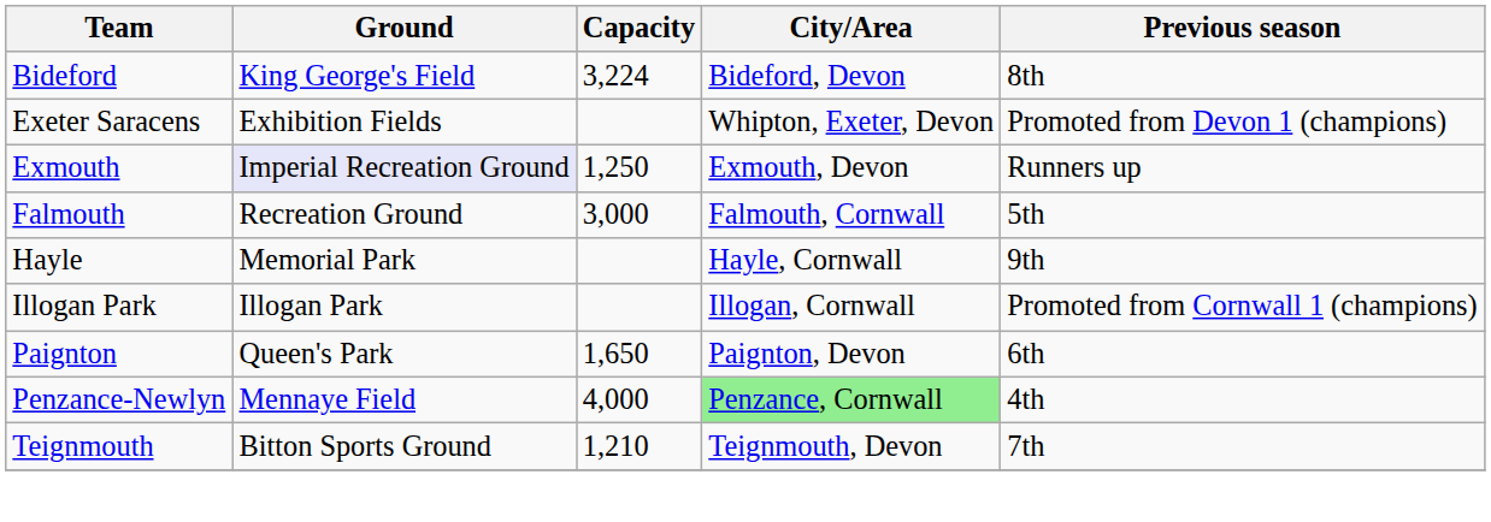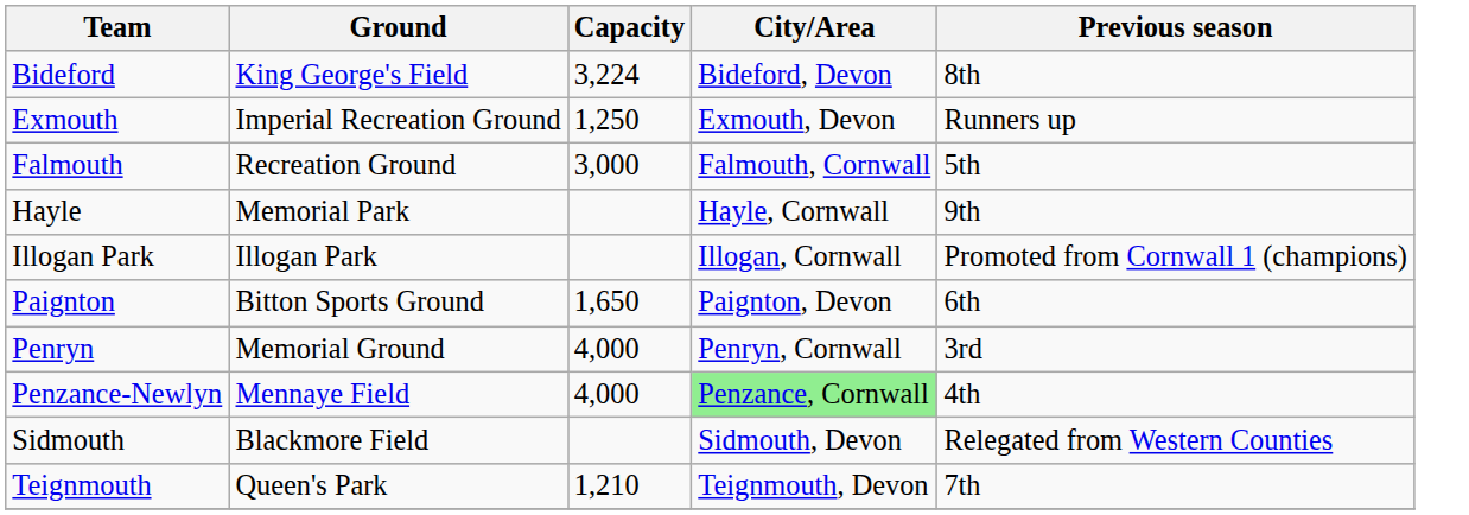- row: Exeter Saracens | Exhibition Fields | Whipton, Exeter, Devon | Promoted from Devon 1 (champions)
Exmouth | Ground: lavender background -> no background
Paignton | Ground: Queen's Park -> Bitton Sports Ground
+ row: Penryn | Memorial Ground | 4,000 | Penryn, Cornwall | 3rd
+ row: Sidmouth | Blackmore Field | Sidmouth, Devon | Relegated from Western Counties
Teignmouth | Ground: Bitton Sports Ground -> Queen's Park
